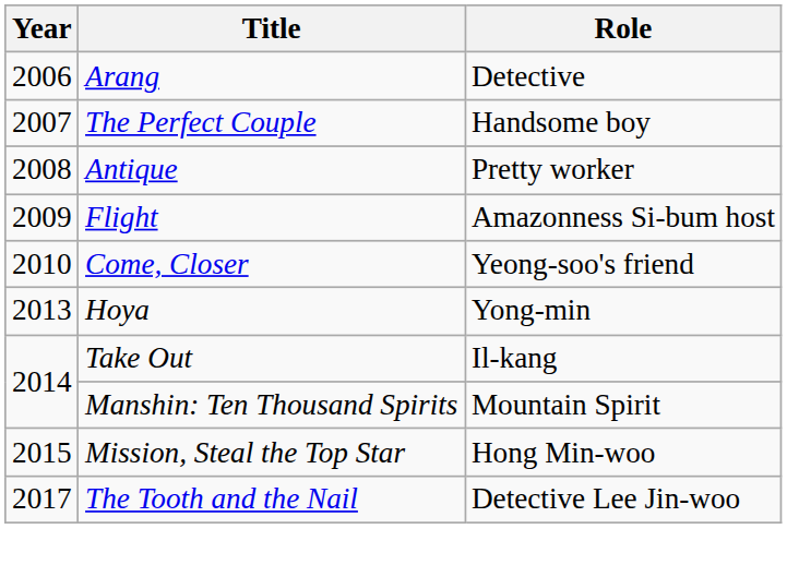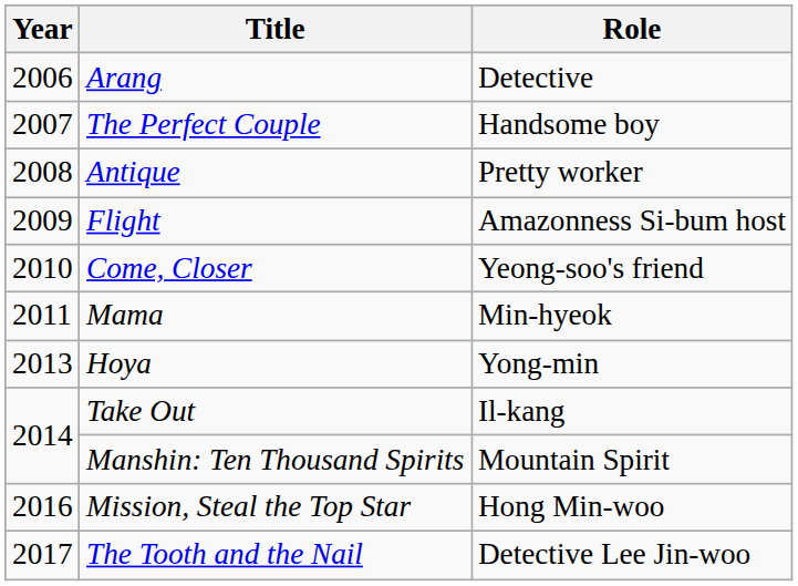+ row: 2011 | Mama | Min-hyeok
Mission, Steal the Top Star | Year: 2015 -> 2016
